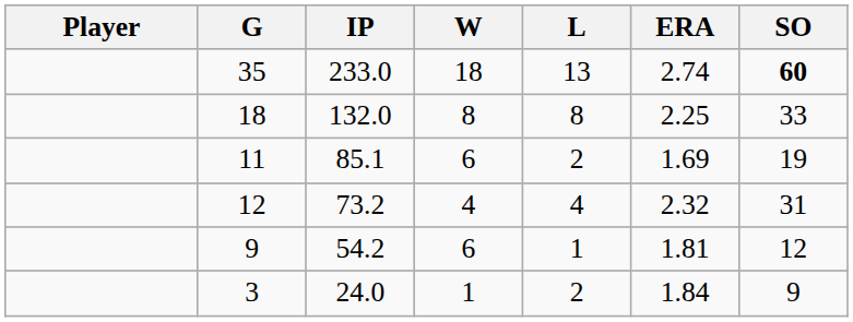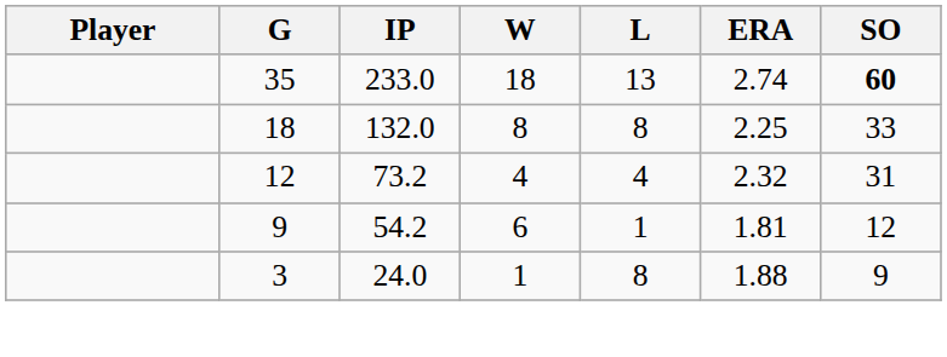- row: 11 | 85.1 | 6 | 2 | 1.69 | 19
3 | L: 2 -> 8
3 | ERA: 1.84 -> 1.88
